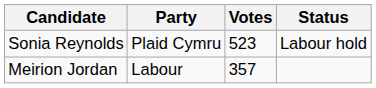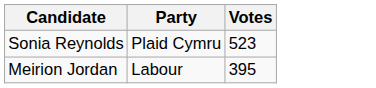- column: Status | Labour hold
Meirion Jordan | Votes: 357 -> 395
